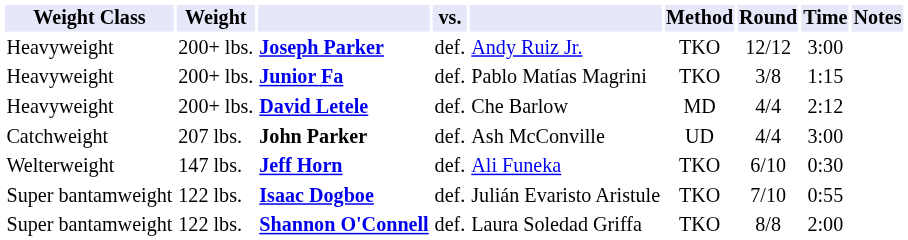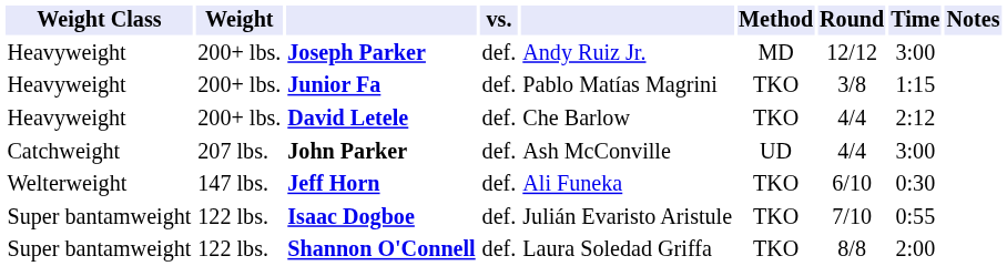Joseph Parker | Method: TKO -> MD
David Letele | Method: MD -> TKO
